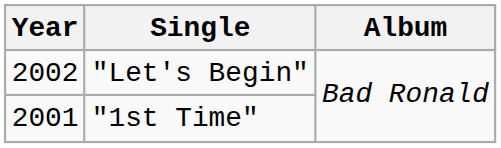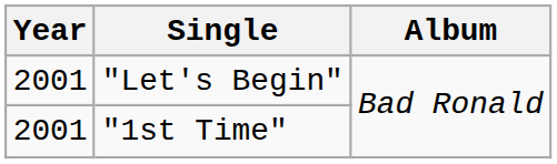"Let's Begin" | Year: 2002 -> 2001
